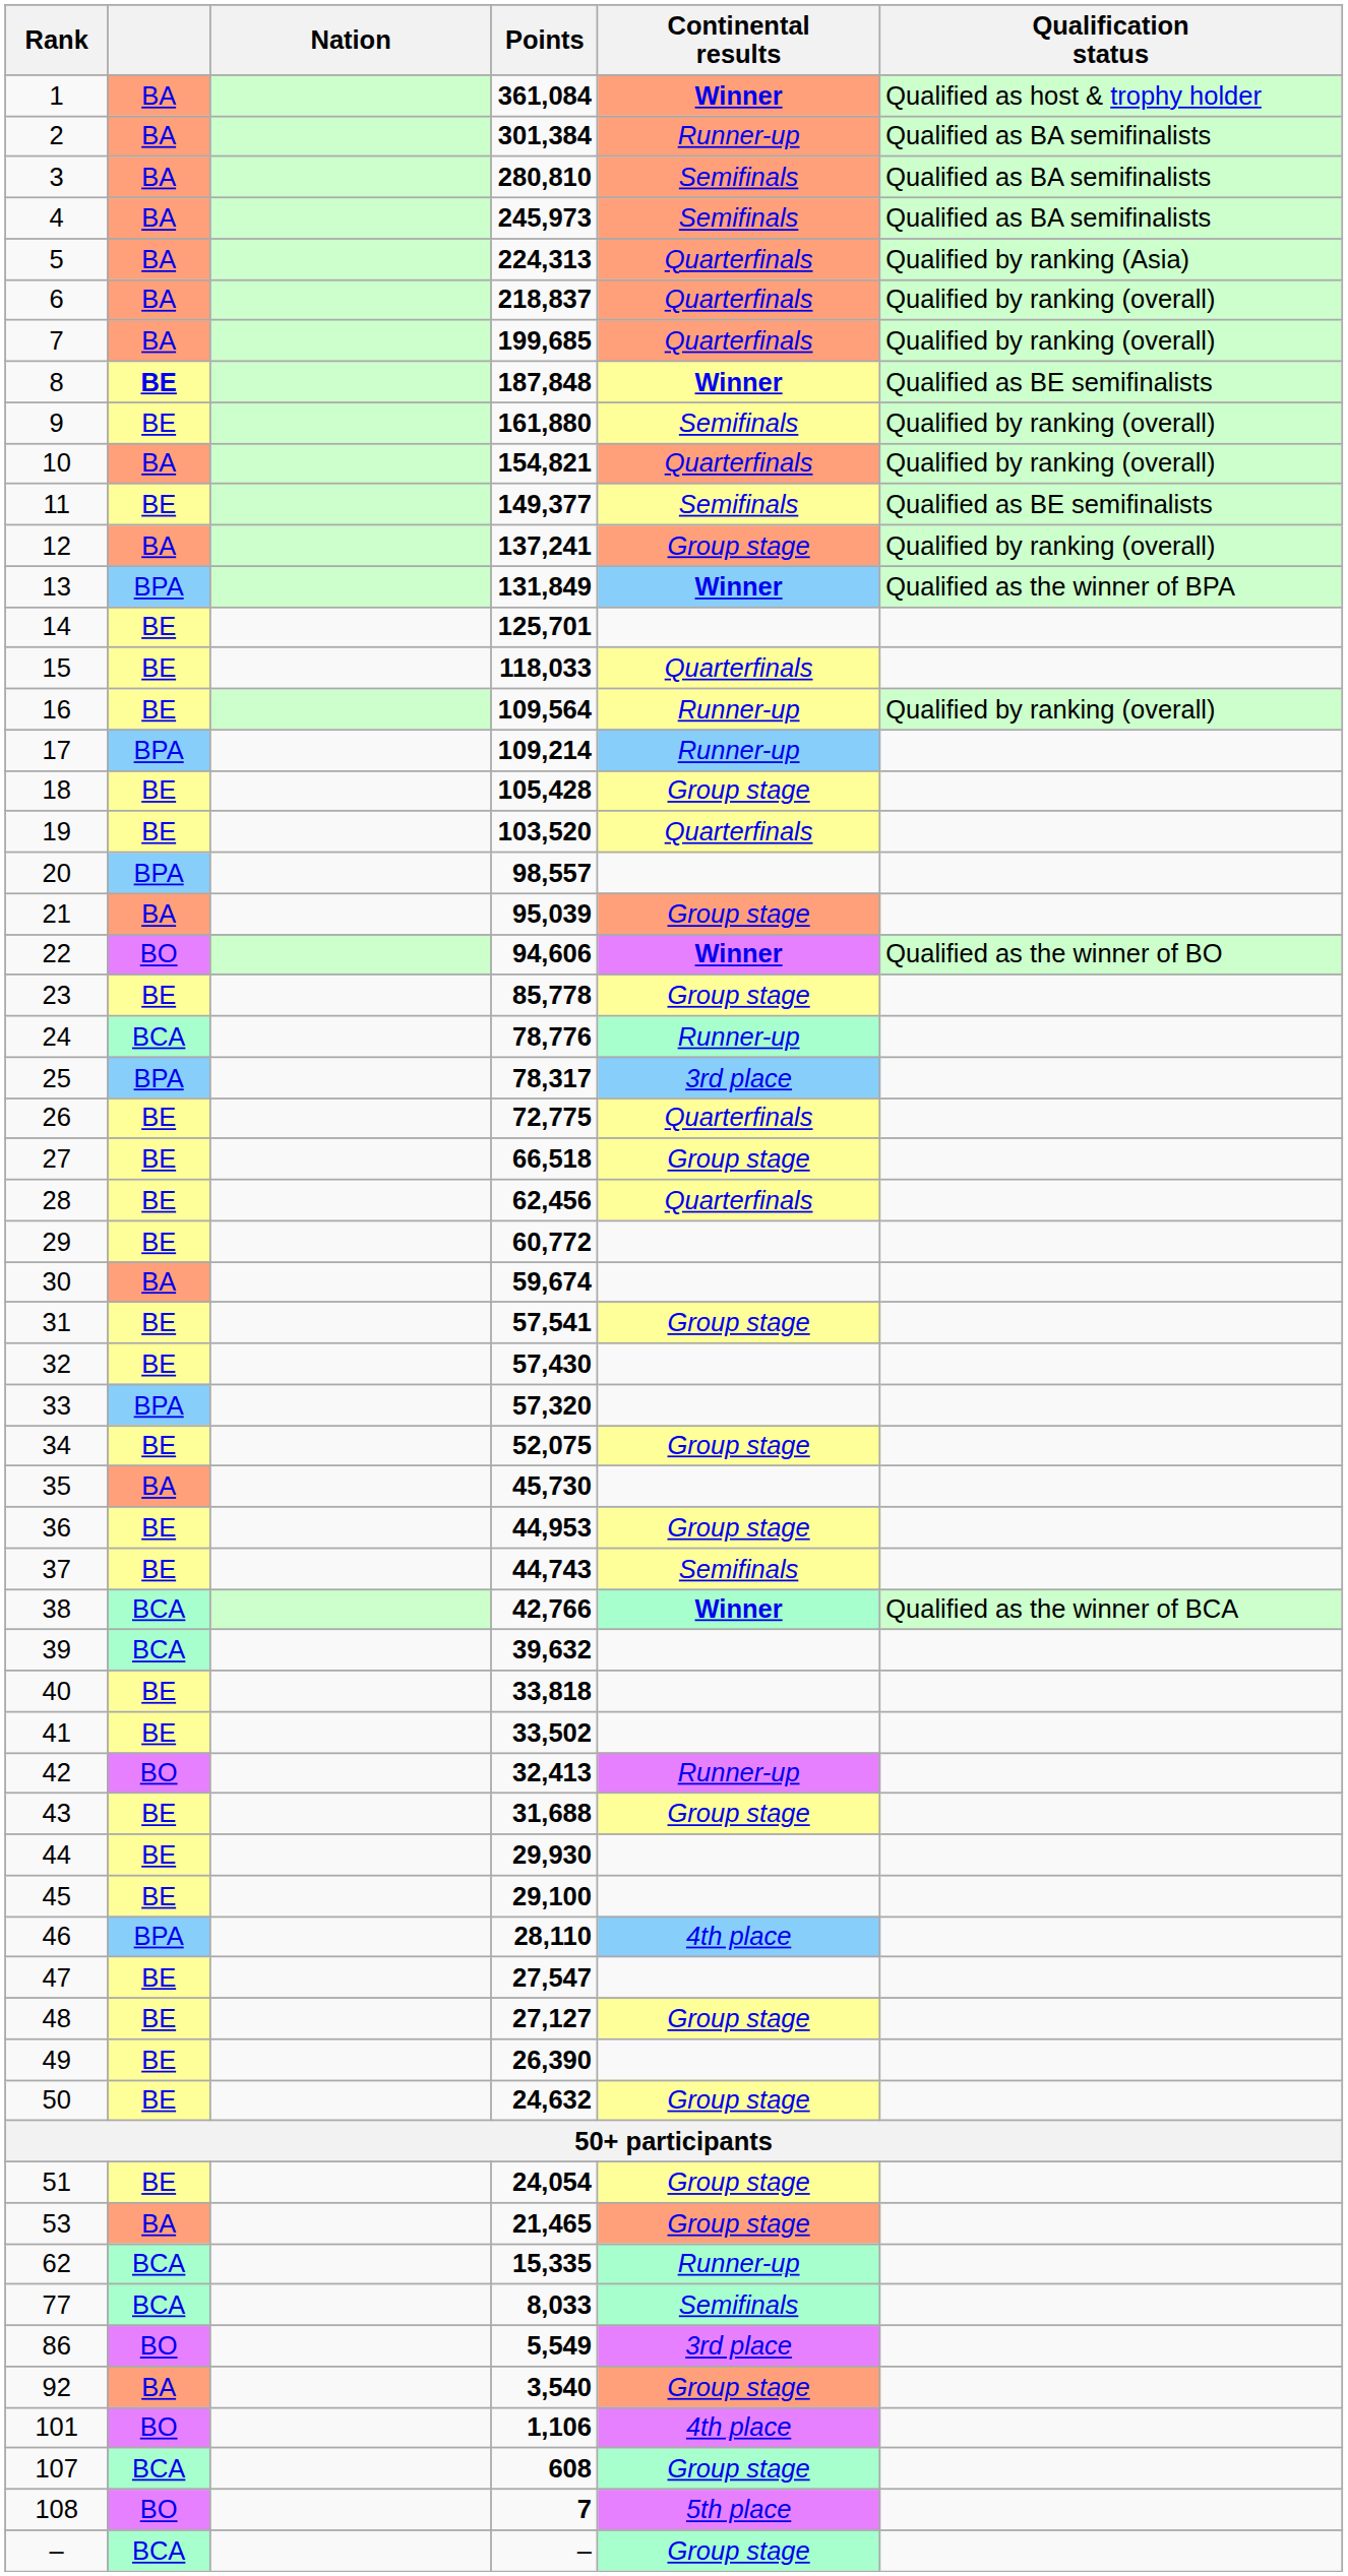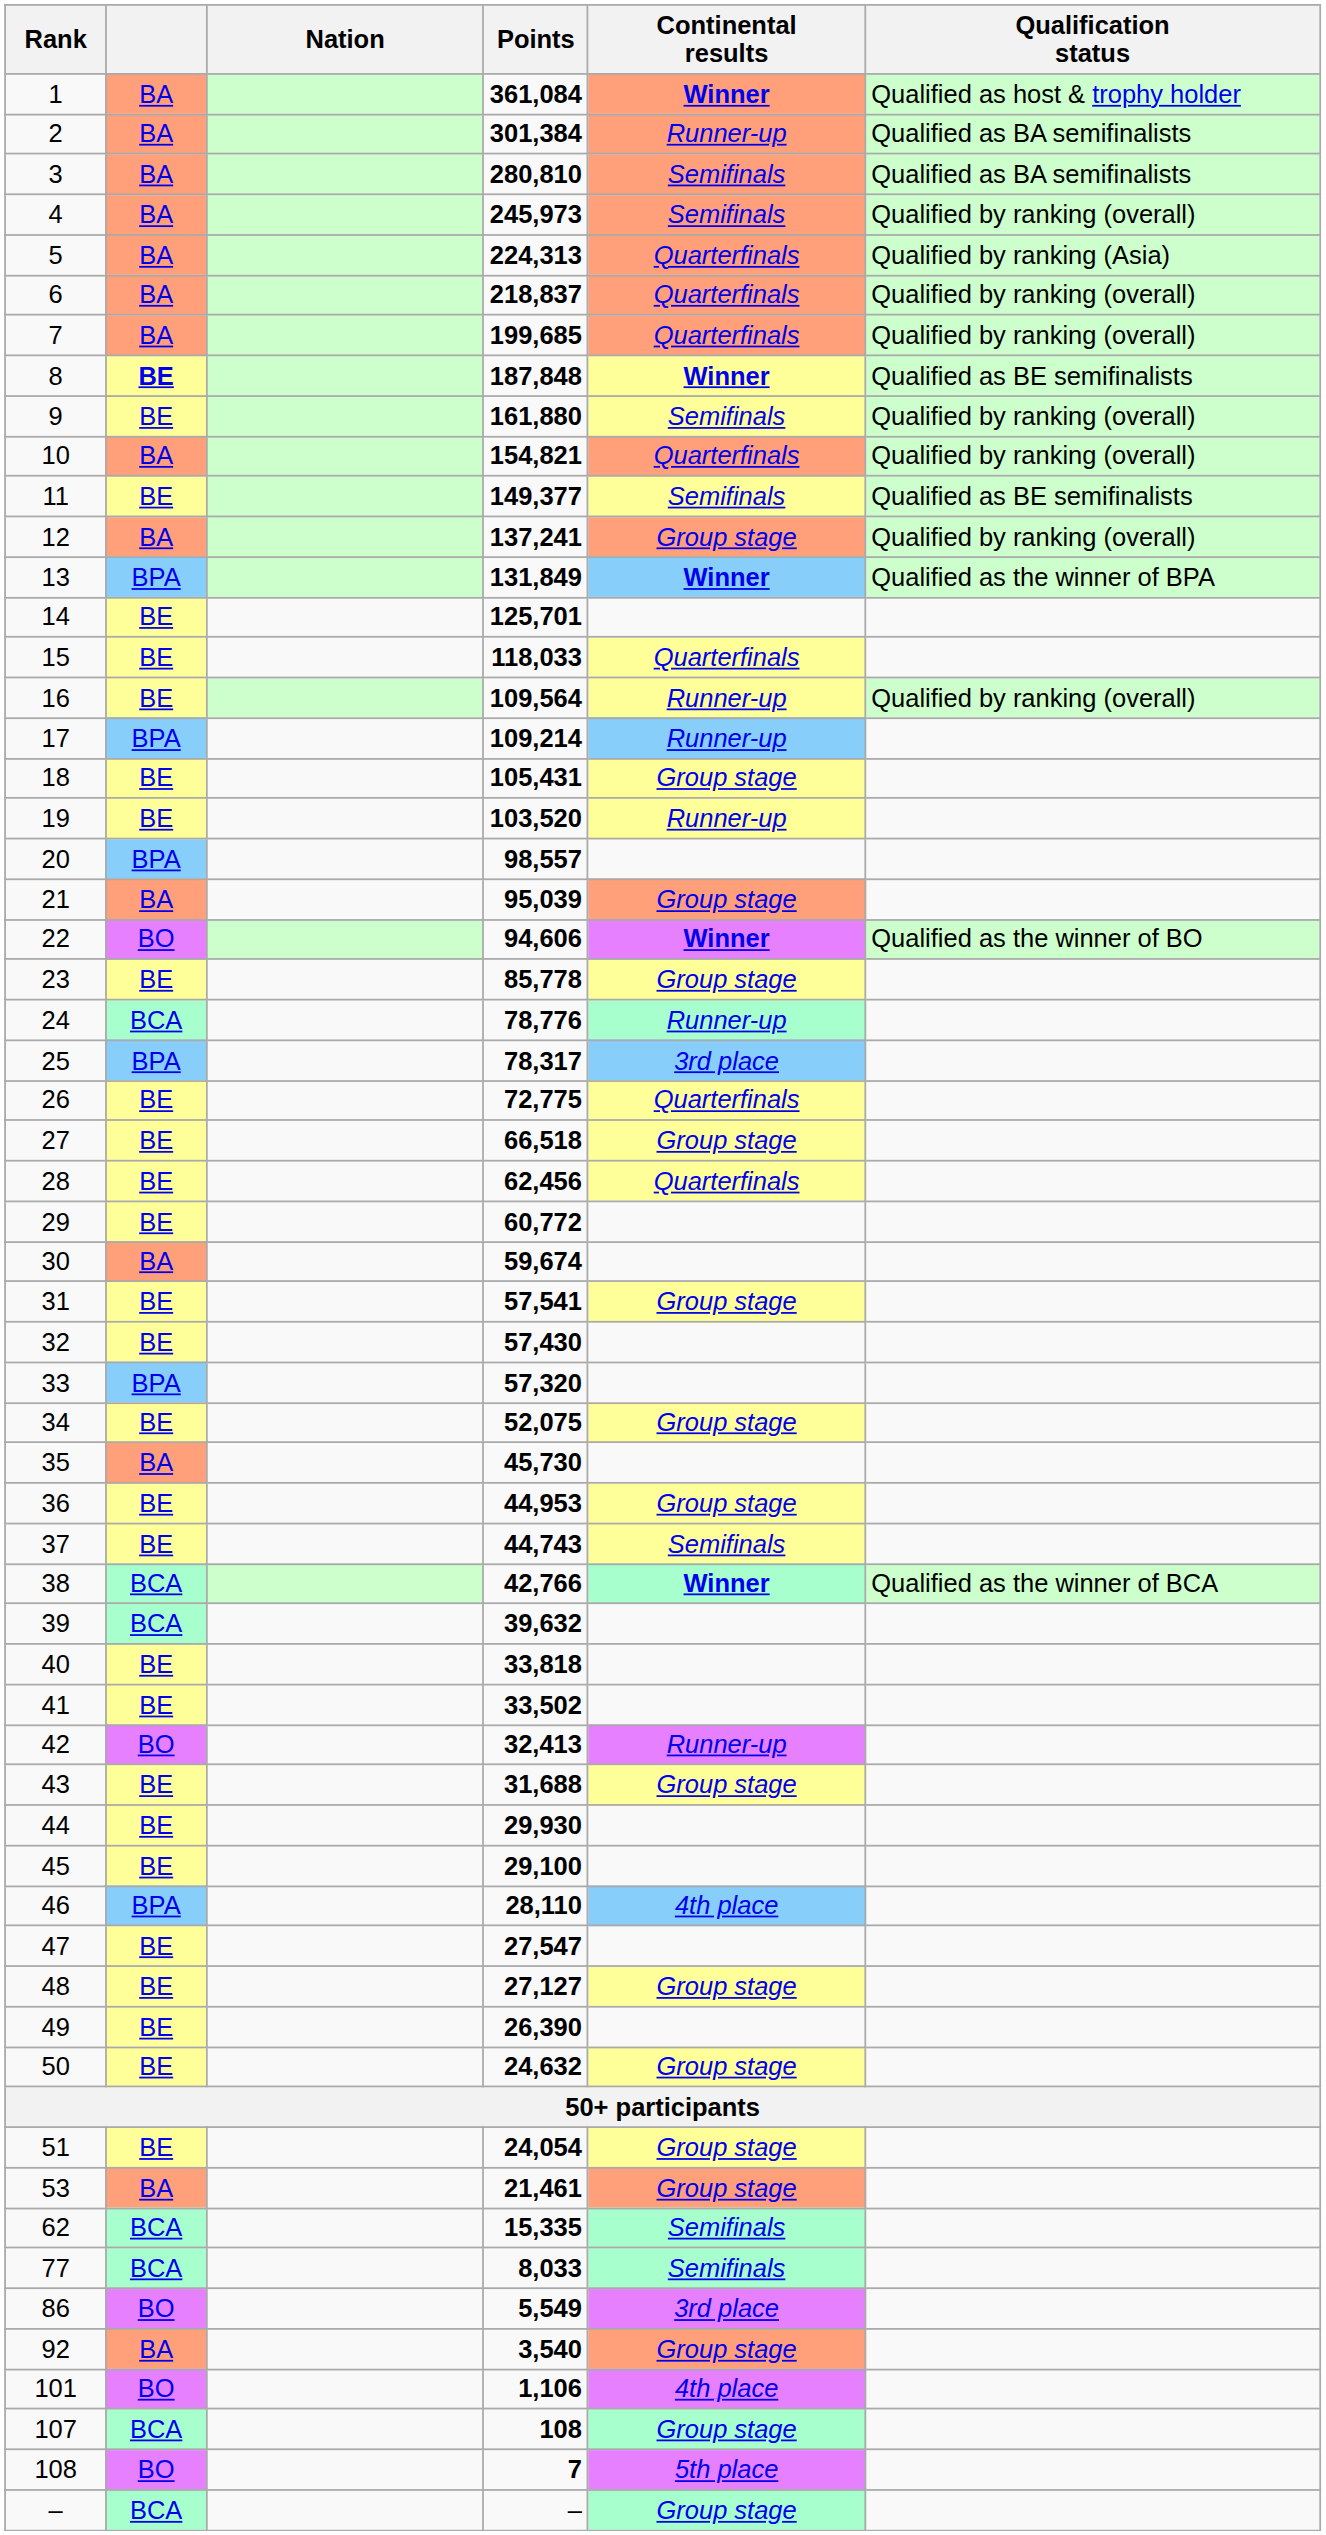4 | Qualification status: Qualified as BA semifinalists -> Qualified by ranking (overall)
18 | Points: 105,428 -> 105,431
19 | Continental results: Quarterfinals -> Runner-up
53 | Points: 21,465 -> 21,461
62 | Continental results: Runner-up -> Semifinals
107 | Points: 608 -> 108
